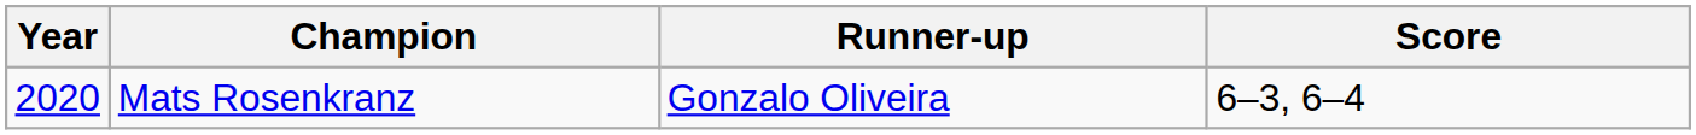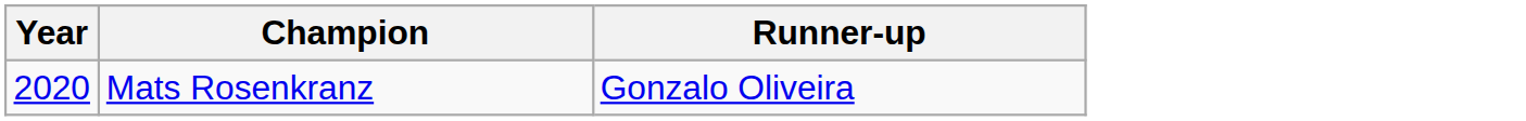- column: Score | 6–3, 6–4
